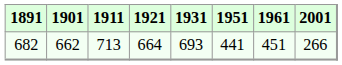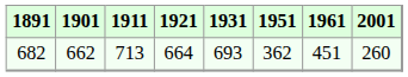682 | 1951: 441 -> 362
682 | 2001: 266 -> 260
